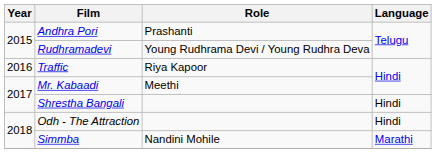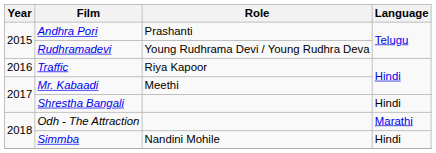Odh - The Attraction | Language: Hindi -> Marathi
Simmba | Language: Marathi -> Hindi
